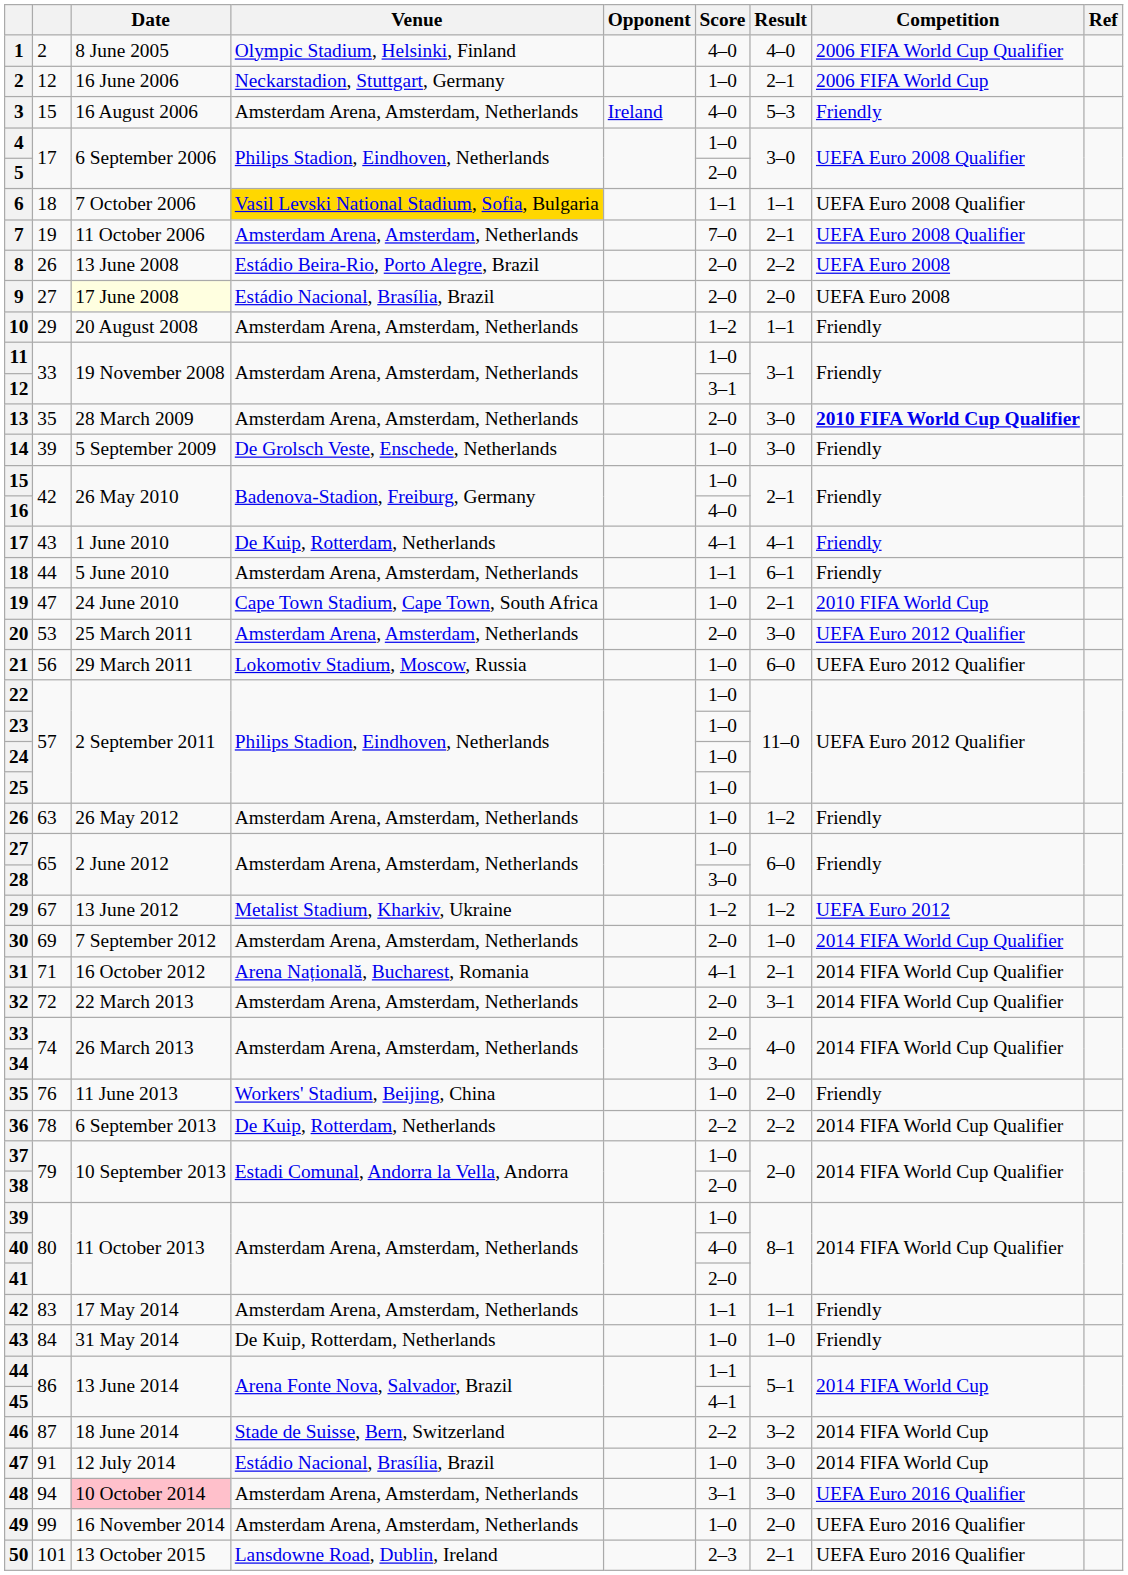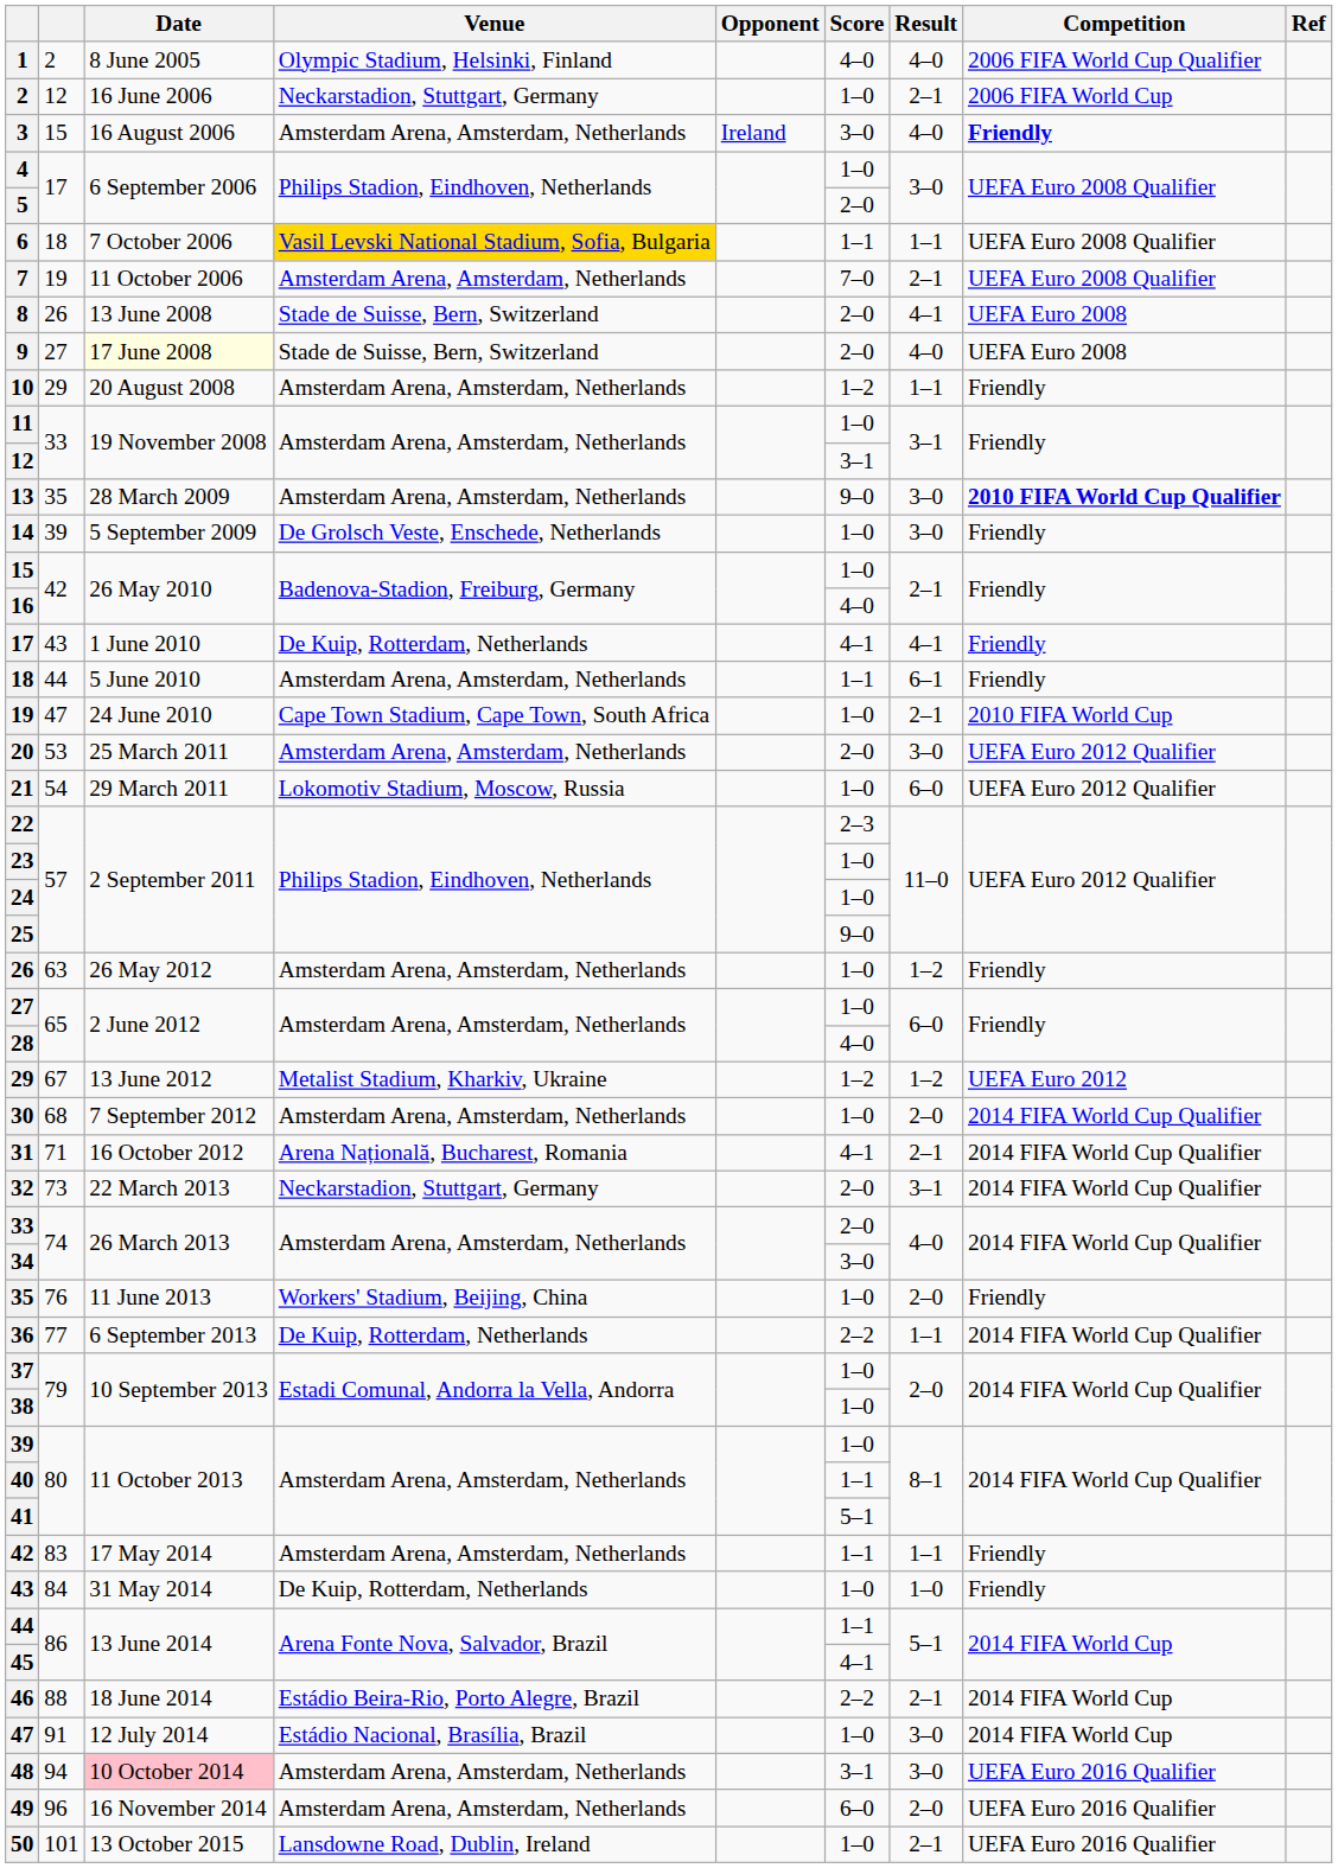3 | Score: 4–0 -> 3–0
3 | Result: 5–3 -> 4–0
3 | Competition: normal -> bold
8 | Venue: Estádio Beira-Rio, Porto Alegre, Brazil -> Stade de Suisse, Bern, Switzerland
8 | Result: 2–2 -> 4–1
9 | Venue: Estádio Nacional, Brasília, Brazil -> Stade de Suisse, Bern, Switzerland
9 | Result: 2–0 -> 4–0
13 | Score: 2–0 -> 9–0
21 | column 2: 56 -> 54
22 | Score: 1–0 -> 2–3
25 | Score: 1–0 -> 9–0
28 | Score: 3–0 -> 4–0
30 | column 2: 69 -> 68
30 | Score: 2–0 -> 1–0
30 | Result: 1–0 -> 2–0
32 | column 2: 72 -> 73
32 | Venue: Amsterdam Arena, Amsterdam, Netherlands -> Neckarstadion, Stuttgart, Germany
36 | column 2: 78 -> 77
36 | Result: 2–2 -> 1–1
38 | Score: 2–0 -> 1–0
40 | Score: 4–0 -> 1–1
41 | Score: 2–0 -> 5–1
46 | column 2: 87 -> 88
46 | Venue: Stade de Suisse, Bern, Switzerland -> Estádio Beira-Rio, Porto Alegre, Brazil
46 | Result: 3–2 -> 2–1
49 | column 2: 99 -> 96
49 | Score: 1–0 -> 6–0
50 | Score: 2–3 -> 1–0
